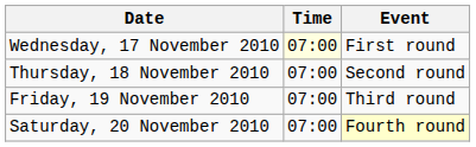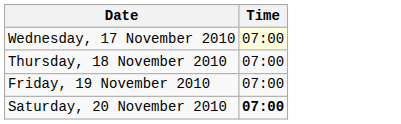- column: Event | First round | Second round | Third round | Fourth round
Saturday, 20 November 2010 | Time: normal -> bold
